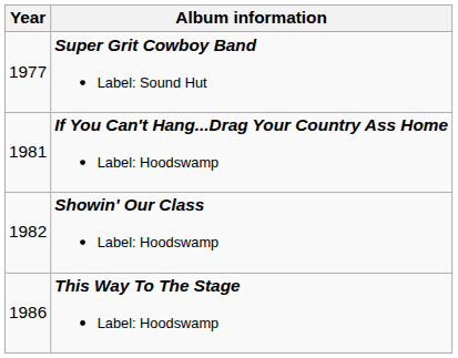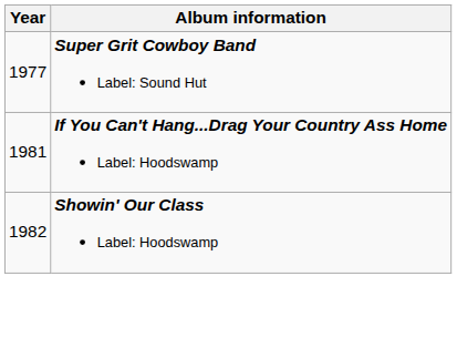- row: 1986 | This Way To The Stage Label: Hoodswamp
